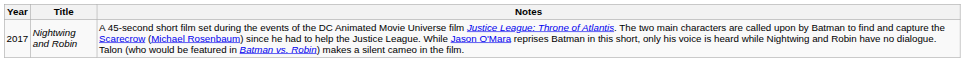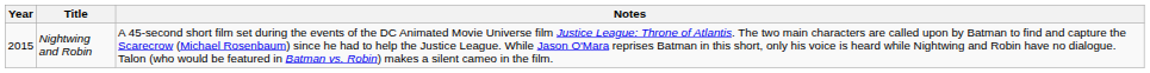Nightwing and Robin | Year: 2017 -> 2015
